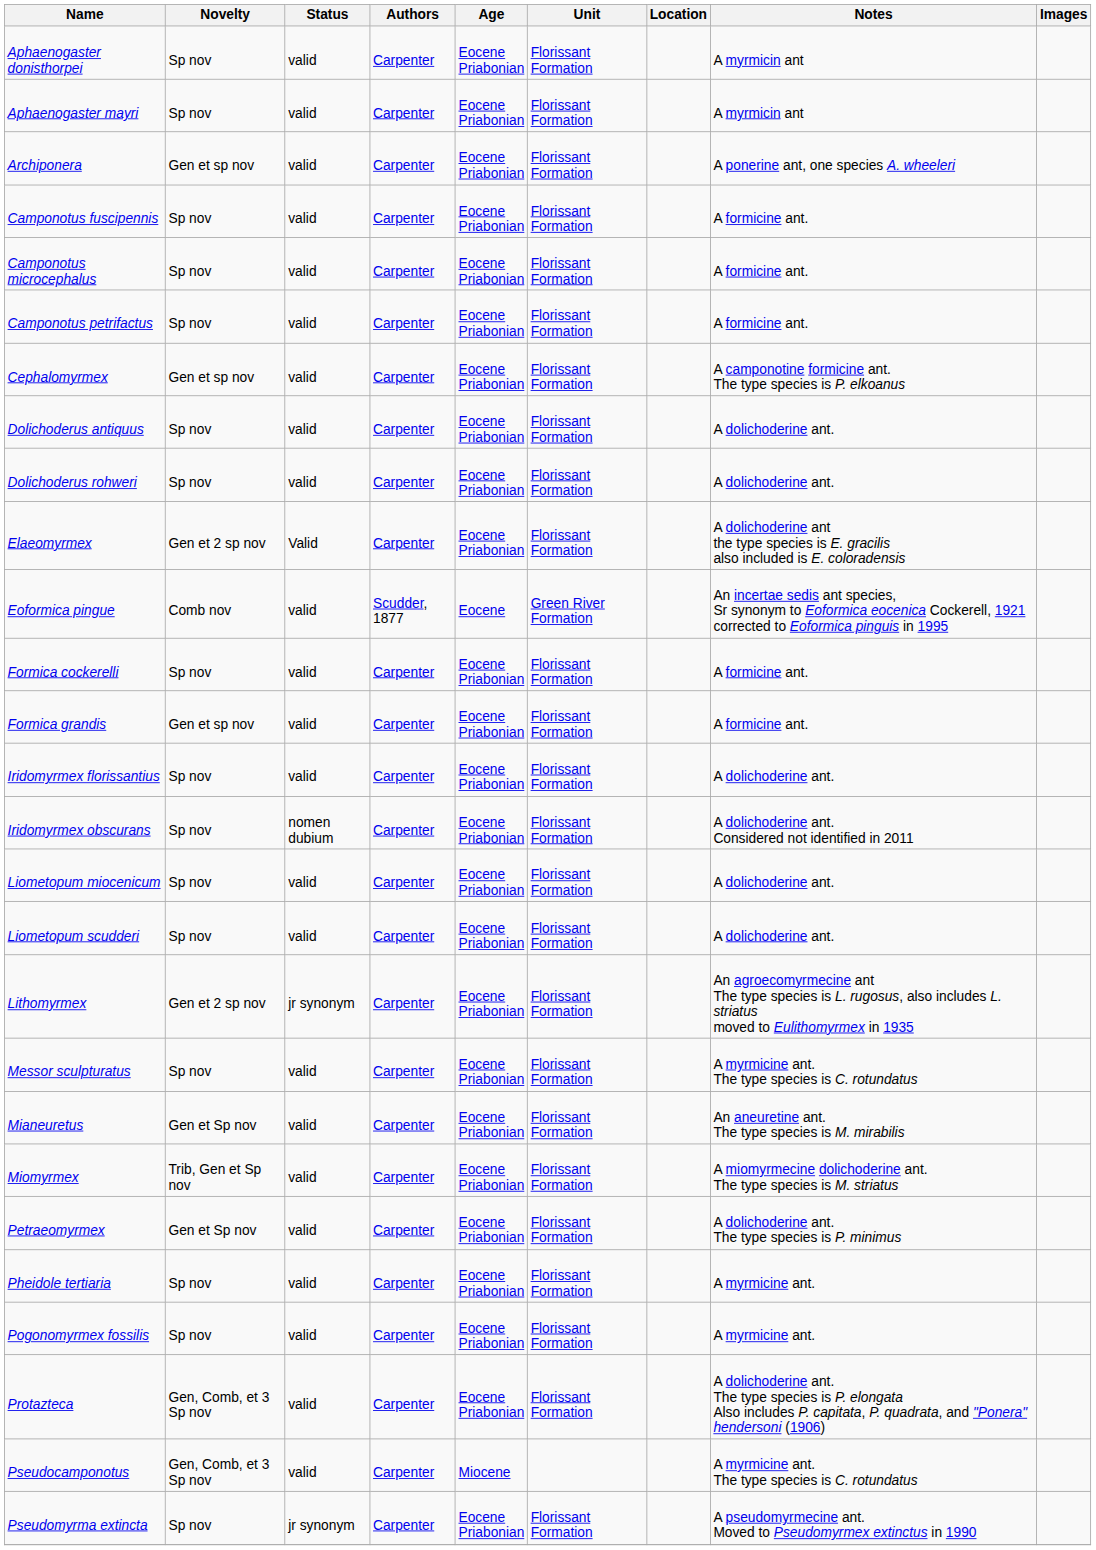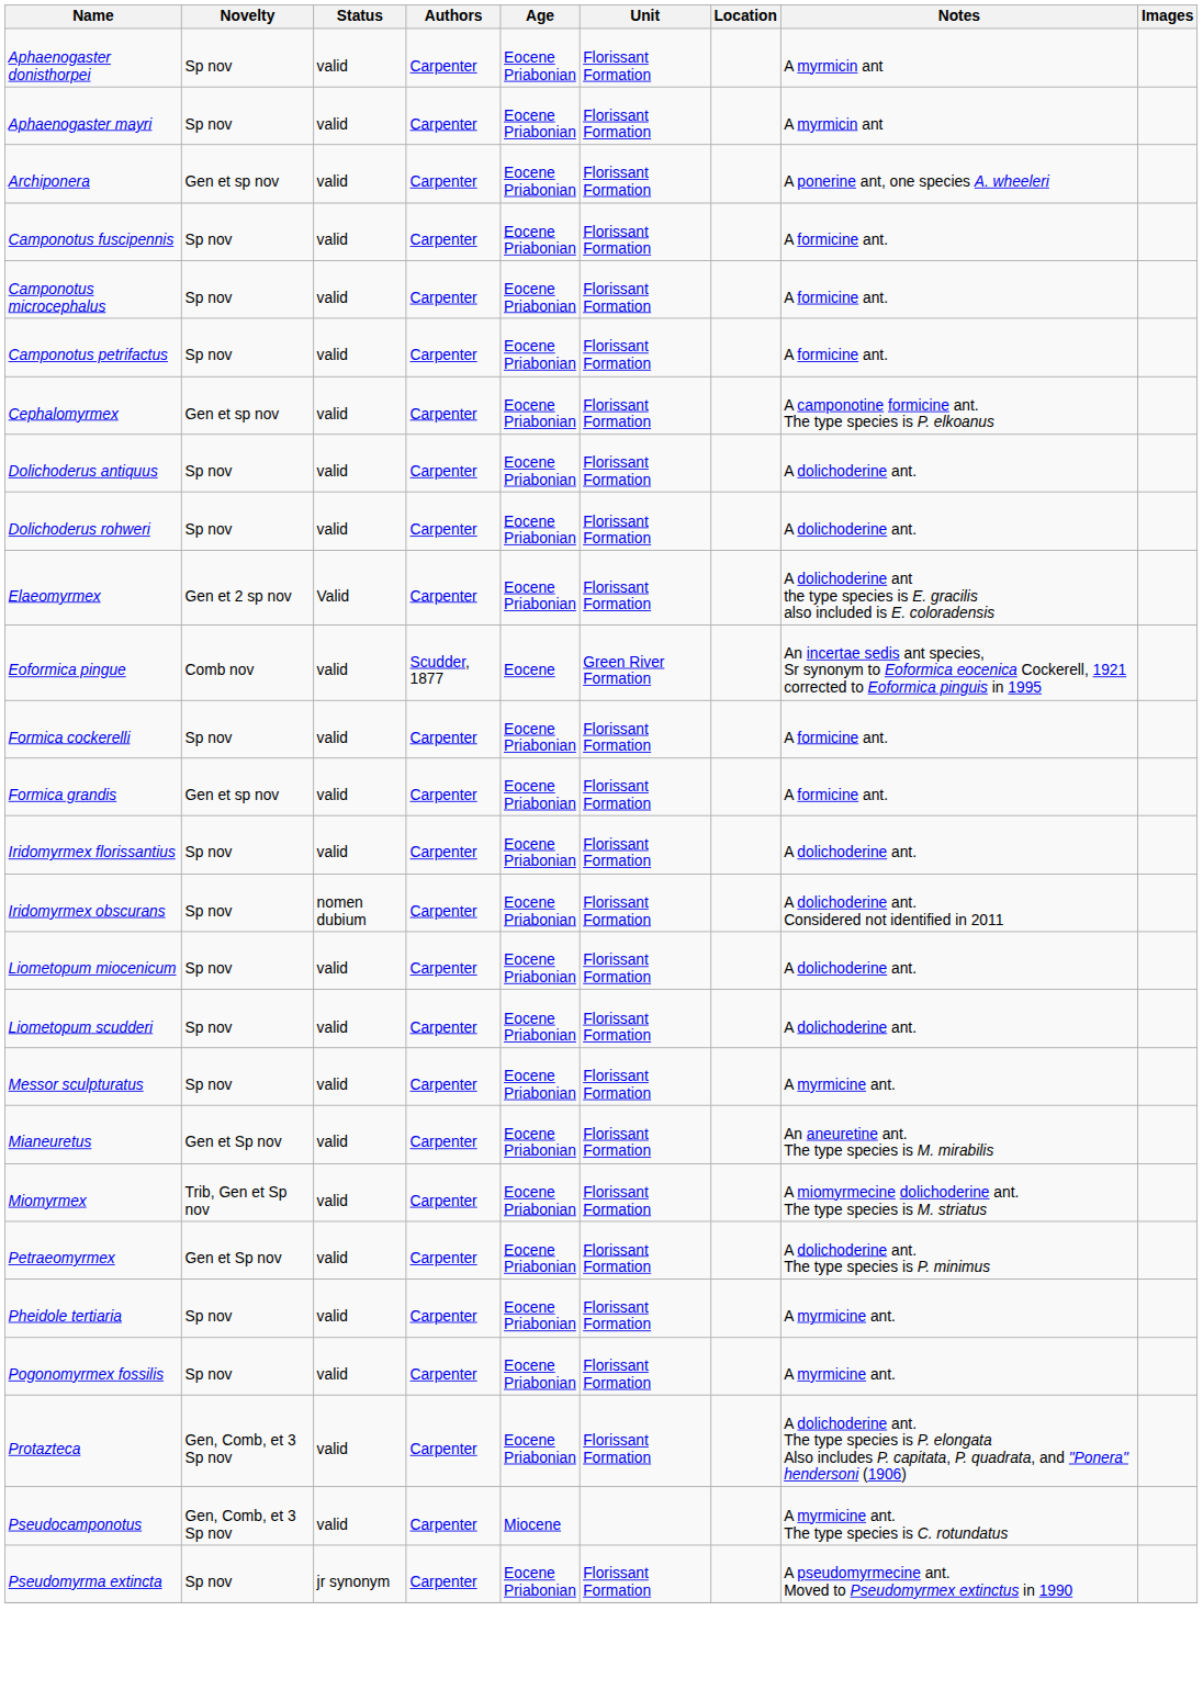- row: Lithomyrmex | Gen et 2 sp nov | jr synonym | Carpenter | Eocene Priabonian | Florissant Formation | An agroecomyrmecine ant The type species is L. rugosus, also includes L. striatus moved to Eulithomyrmex in 1935
Messor sculpturatus | Notes: A myrmicine ant. The type species is C. rotundatus -> A myrmicine ant.
